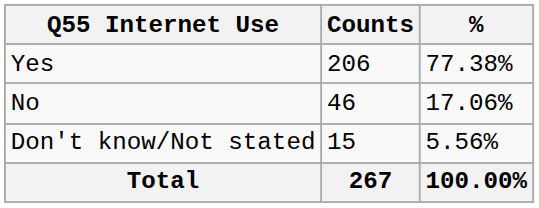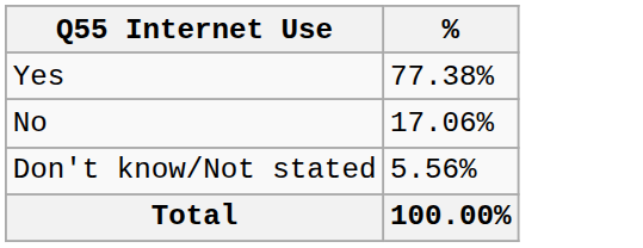- column: Counts | 206 | 46 | 15 | 267
